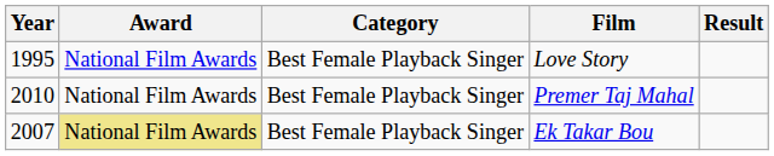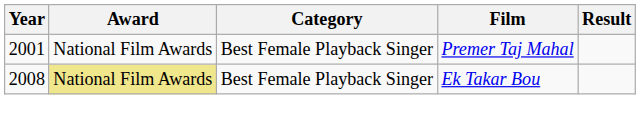- row: 1995 | National Film Awards | Best Female Playback Singer | Love Story
Premer Taj Mahal | Year: 2010 -> 2001
Ek Takar Bou | Year: 2007 -> 2008
